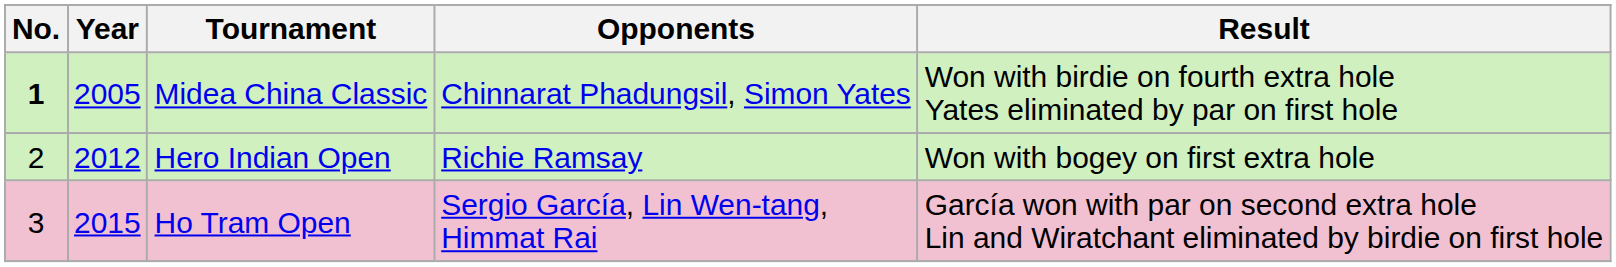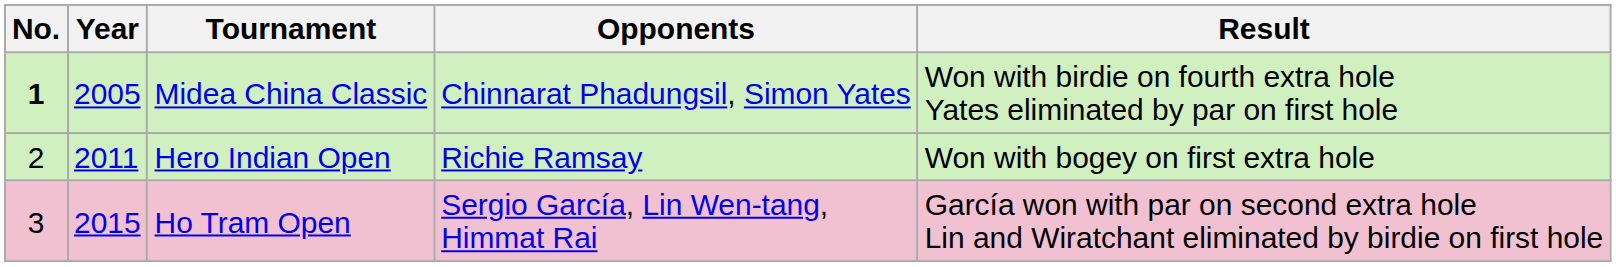Hero Indian Open | Year: 2012 -> 2011
